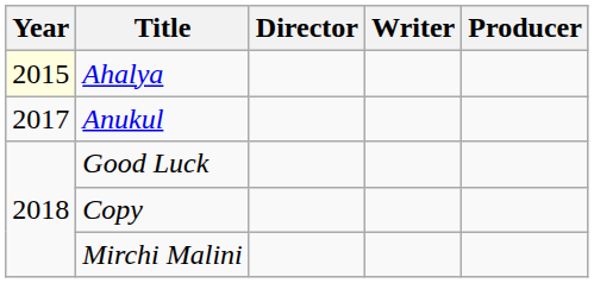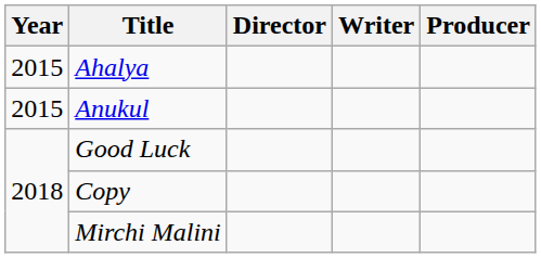Ahalya | Year: lightyellow background -> no background
Anukul | Year: 2017 -> 2015
